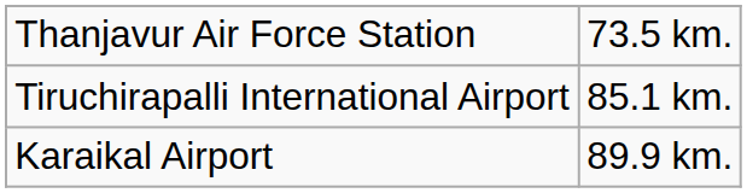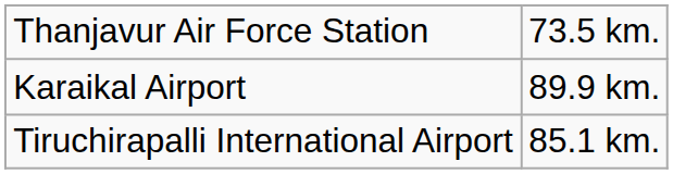rows swapped: Tiruchirapalli International Airport <-> Karaikal Airport
